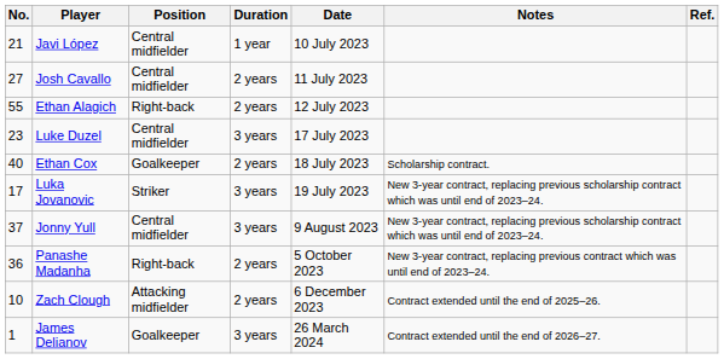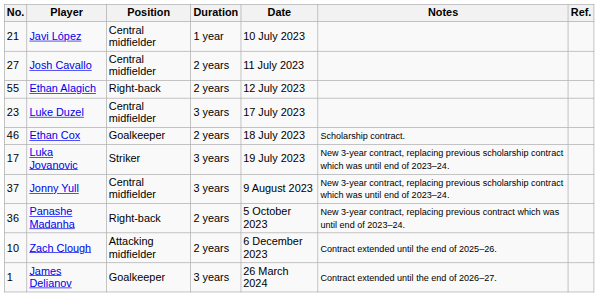Ethan Cox | No.: 40 -> 46
